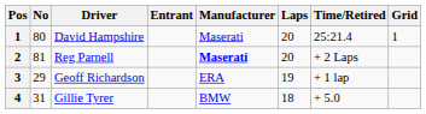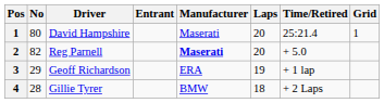Reg Parnell | No: 81 -> 82
Reg Parnell | Time/Retired: + 2 Laps -> + 5.0
Gillie Tyrer | No: 31 -> 28
Gillie Tyrer | Time/Retired: + 5.0 -> + 2 Laps
